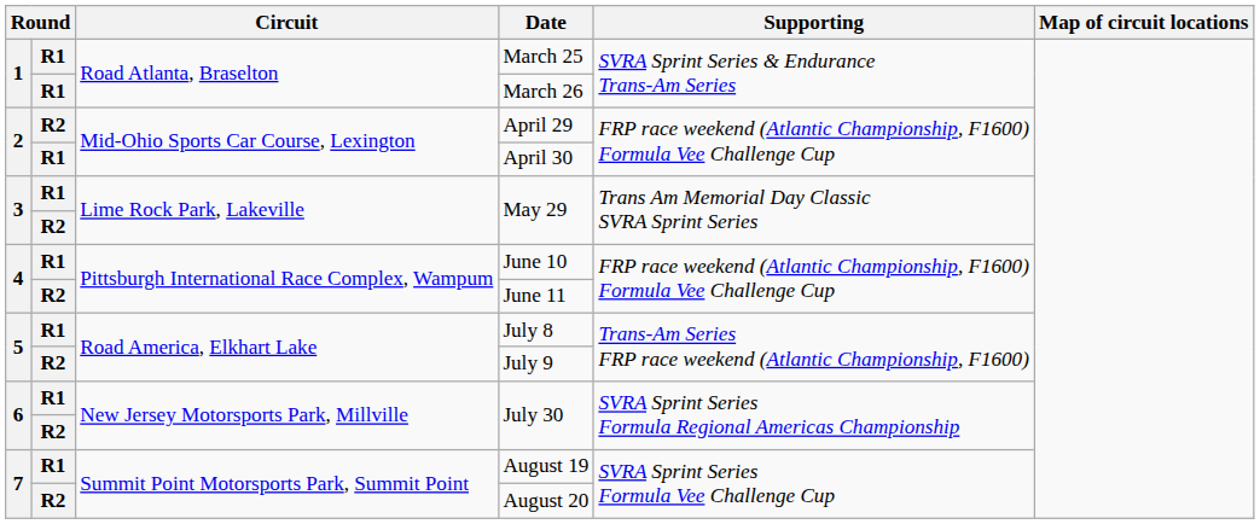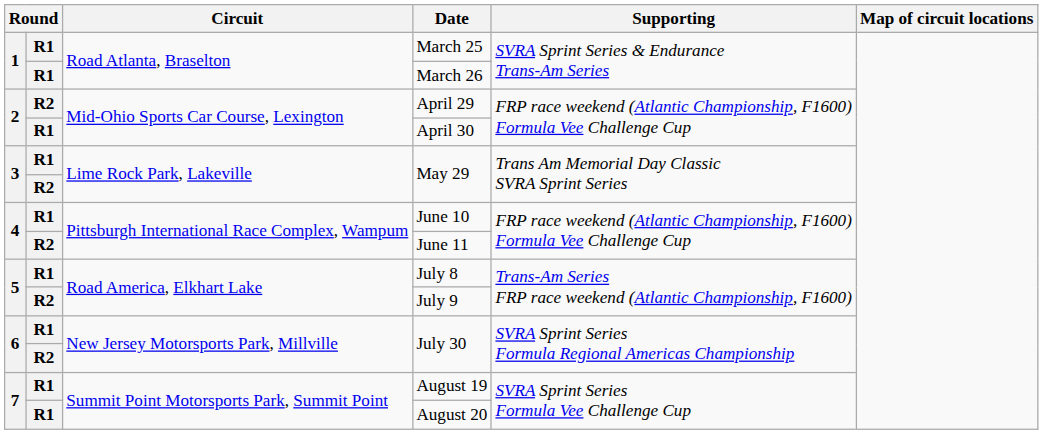August 20 | column 2: R2 -> R1
